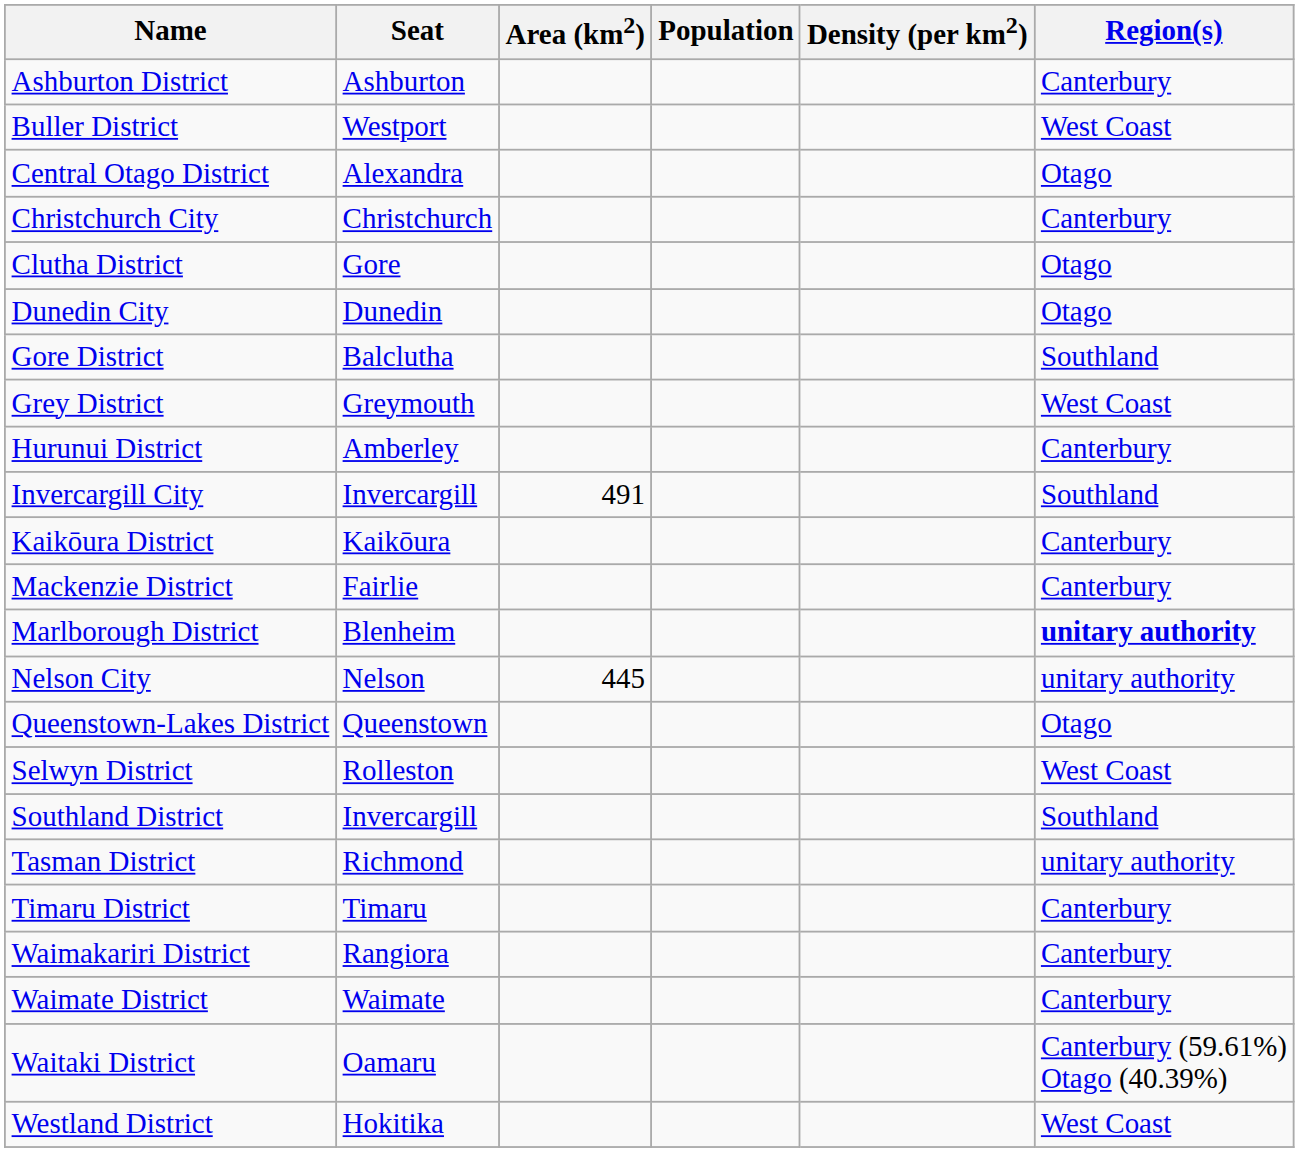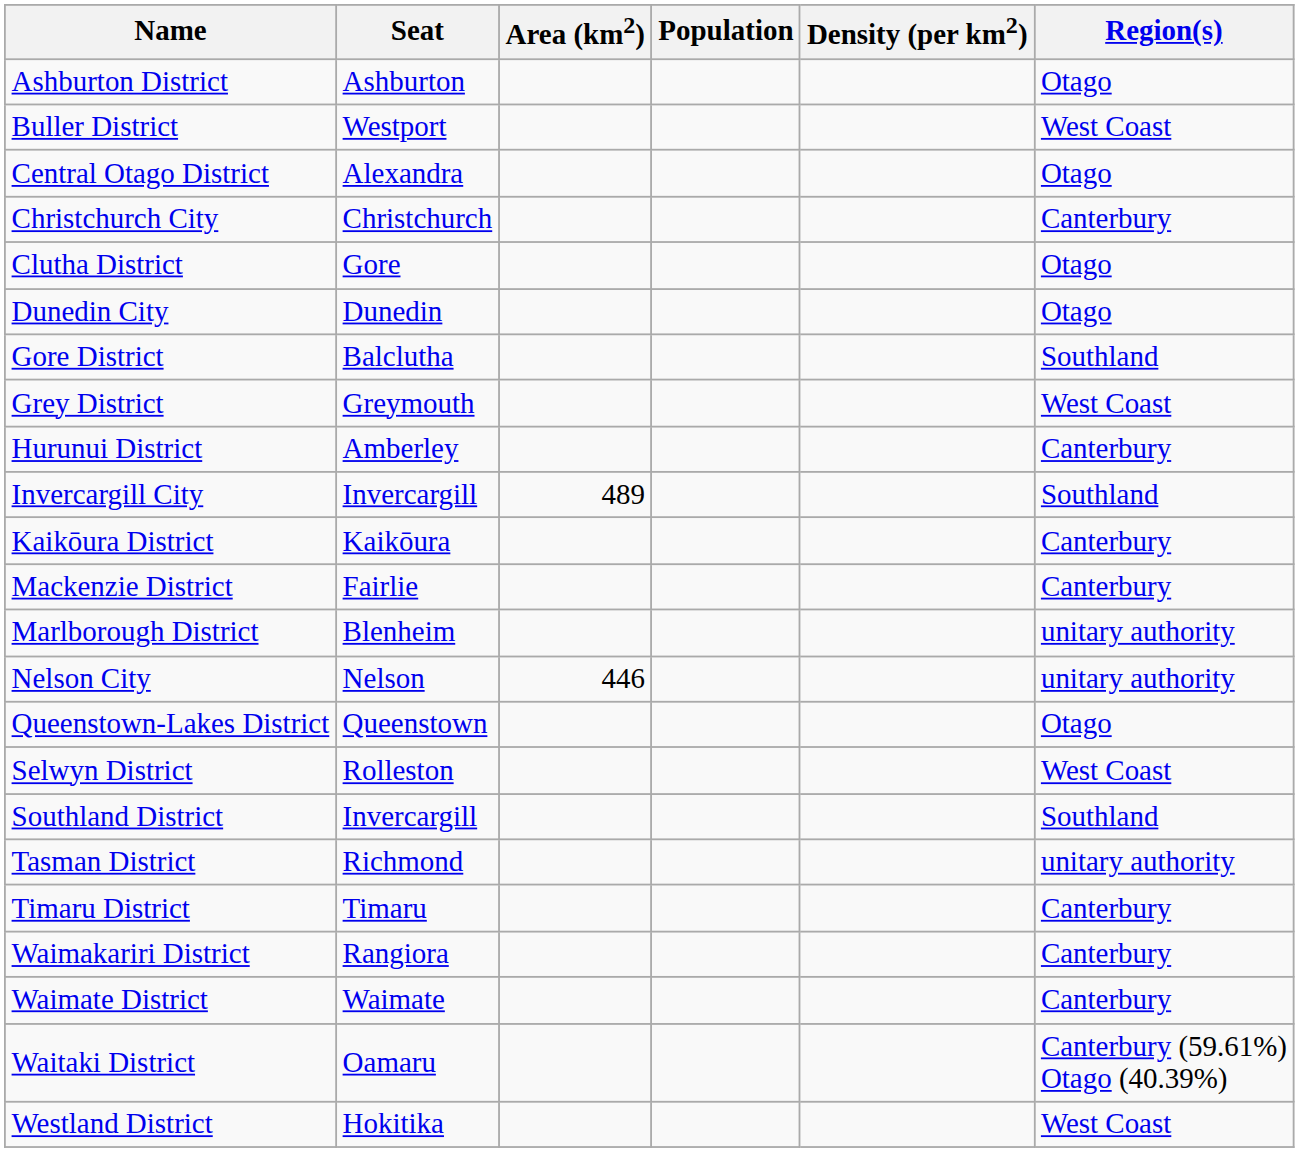Ashburton District | Region(s): Canterbury -> Otago
Invercargill City | Area (km2): 491 -> 489
Marlborough District | Region(s): bold -> normal
Nelson City | Area (km2): 445 -> 446
